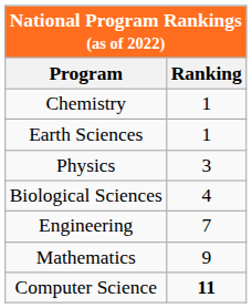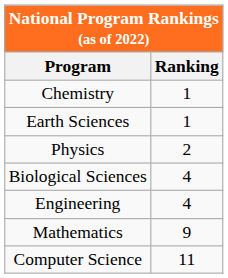Physics | Ranking: 3 -> 2
Engineering | Ranking: 7 -> 4
Computer Science | Ranking: bold -> normal
